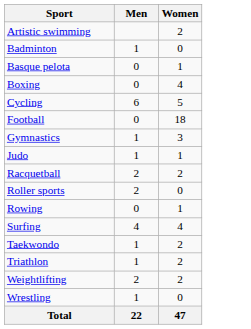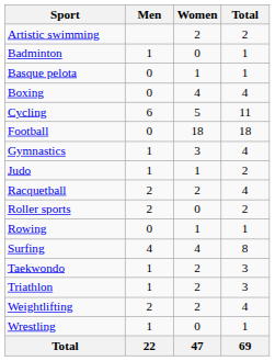+ column: Total | 2 | 1 | 1 | 4 | 11 | 18 | 4 | 2 | 4 | 2 | 1 | 8 | 3 | 3 | 4 | 1 | 69
